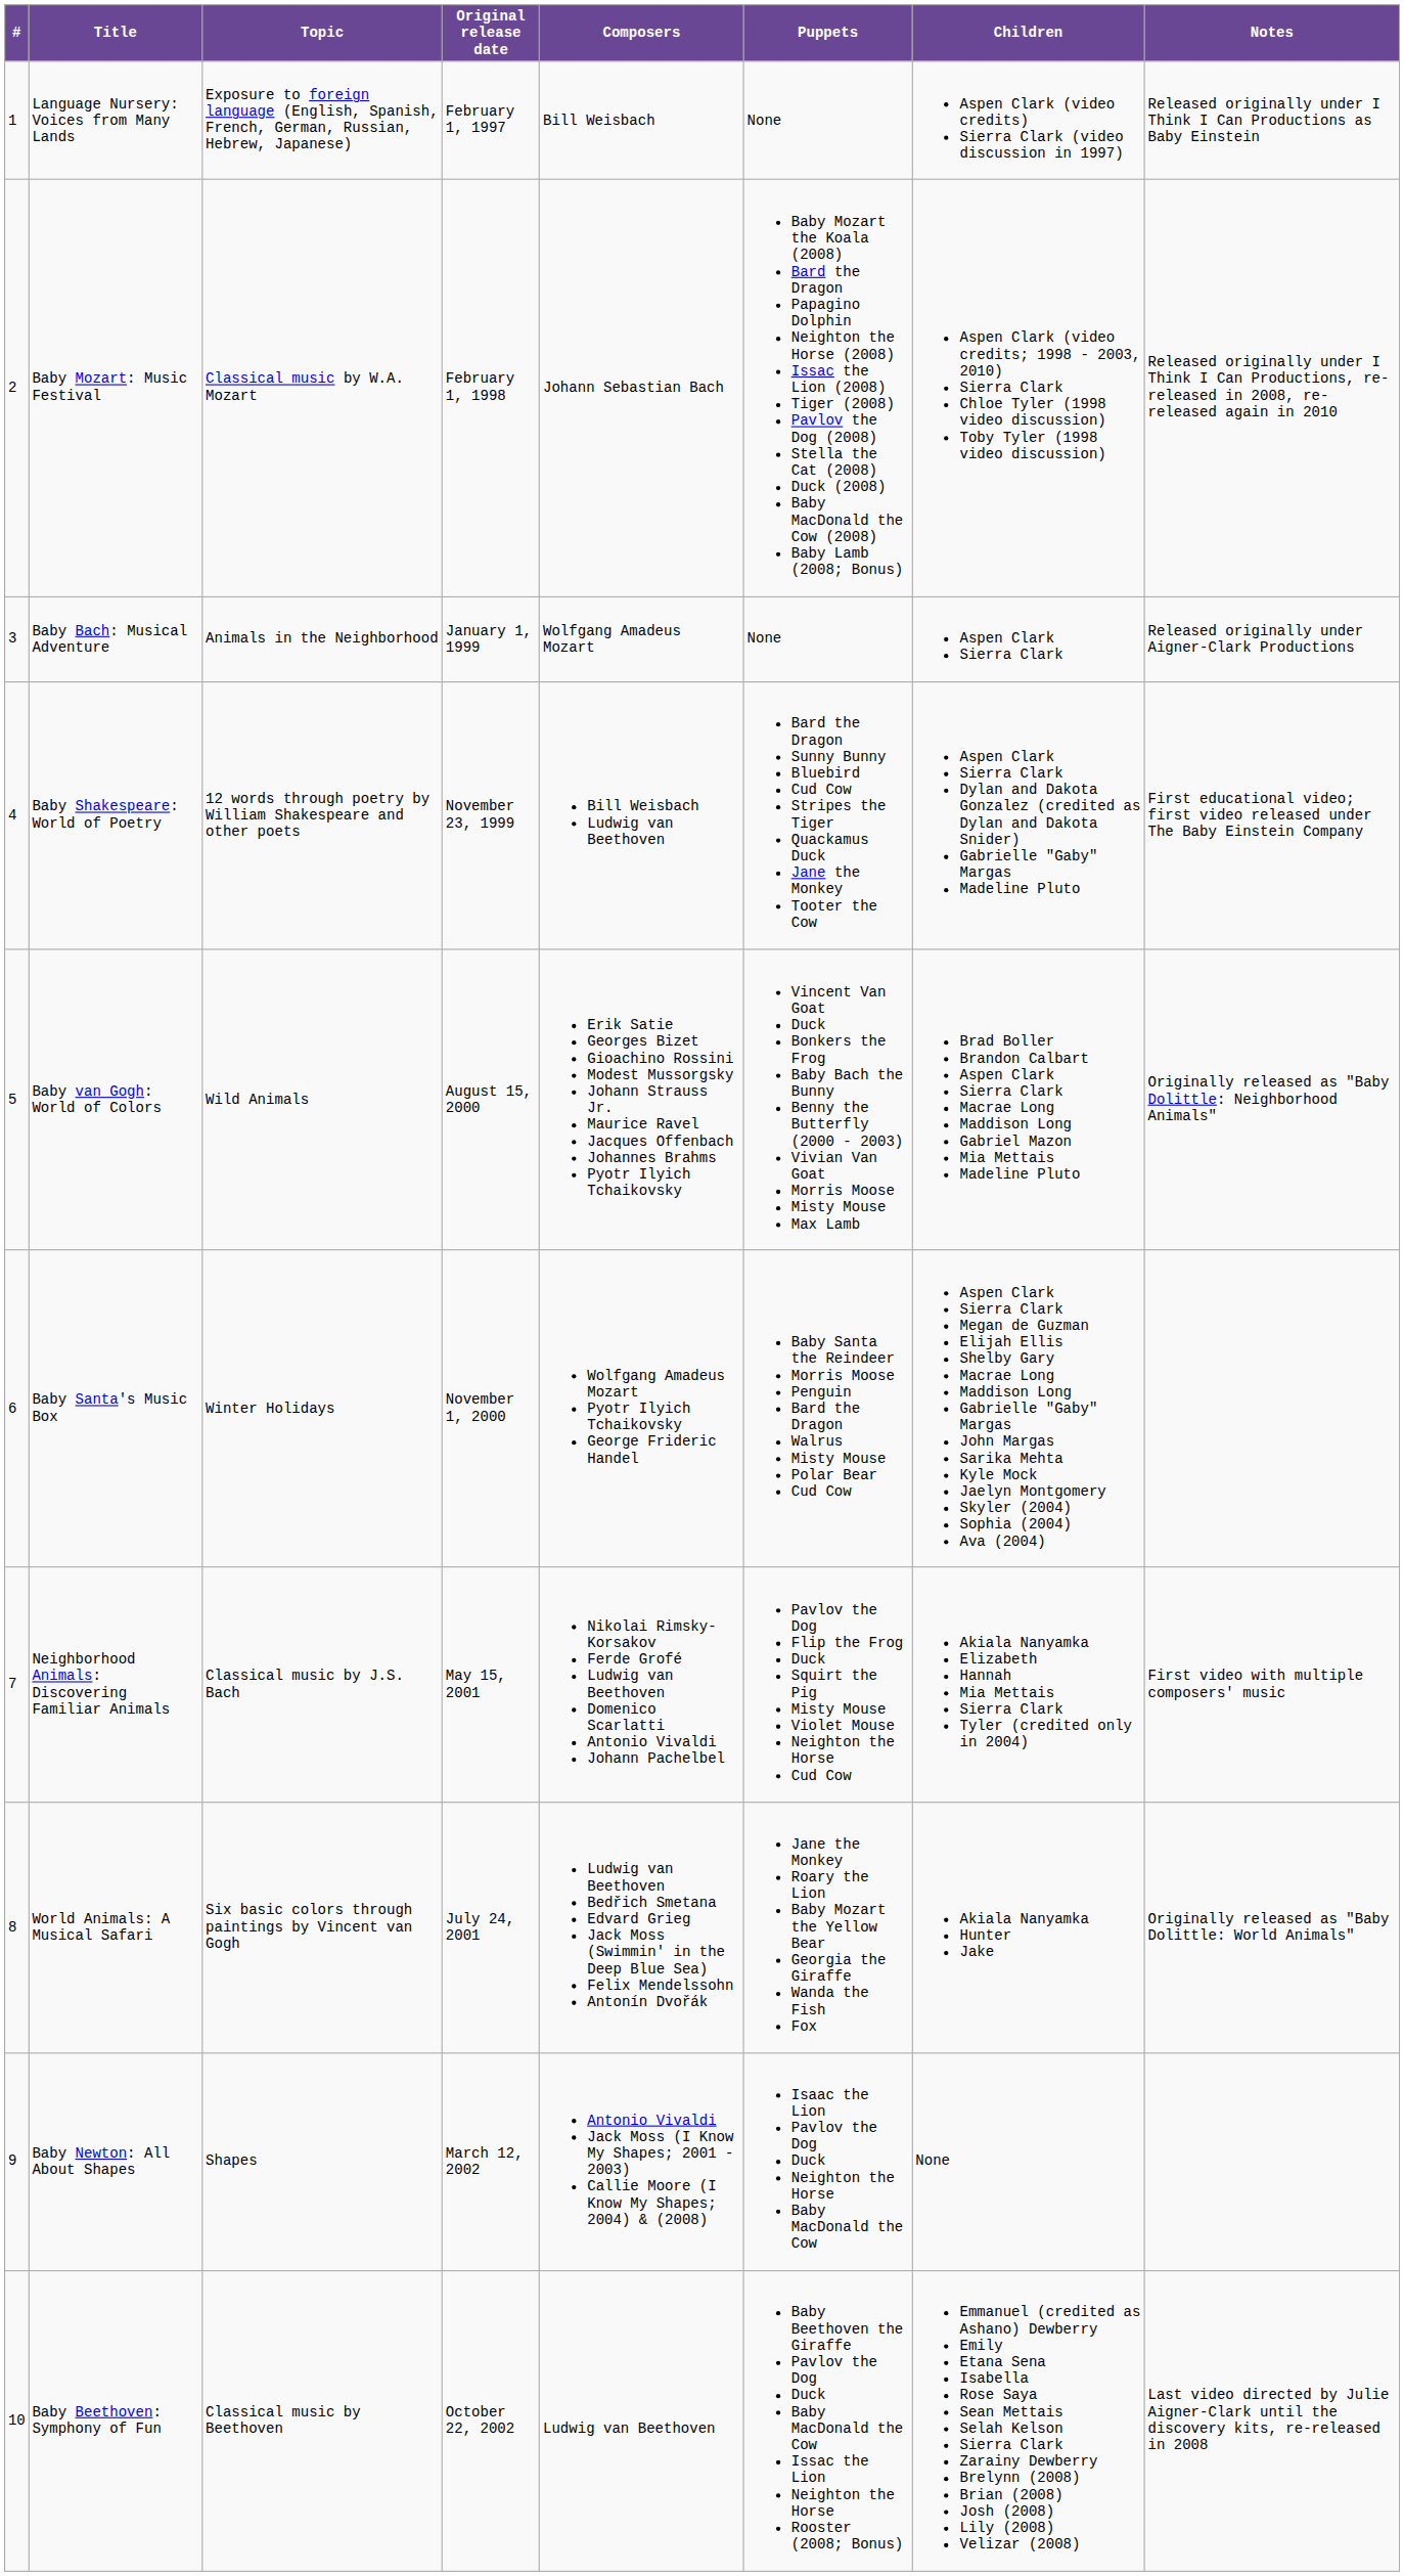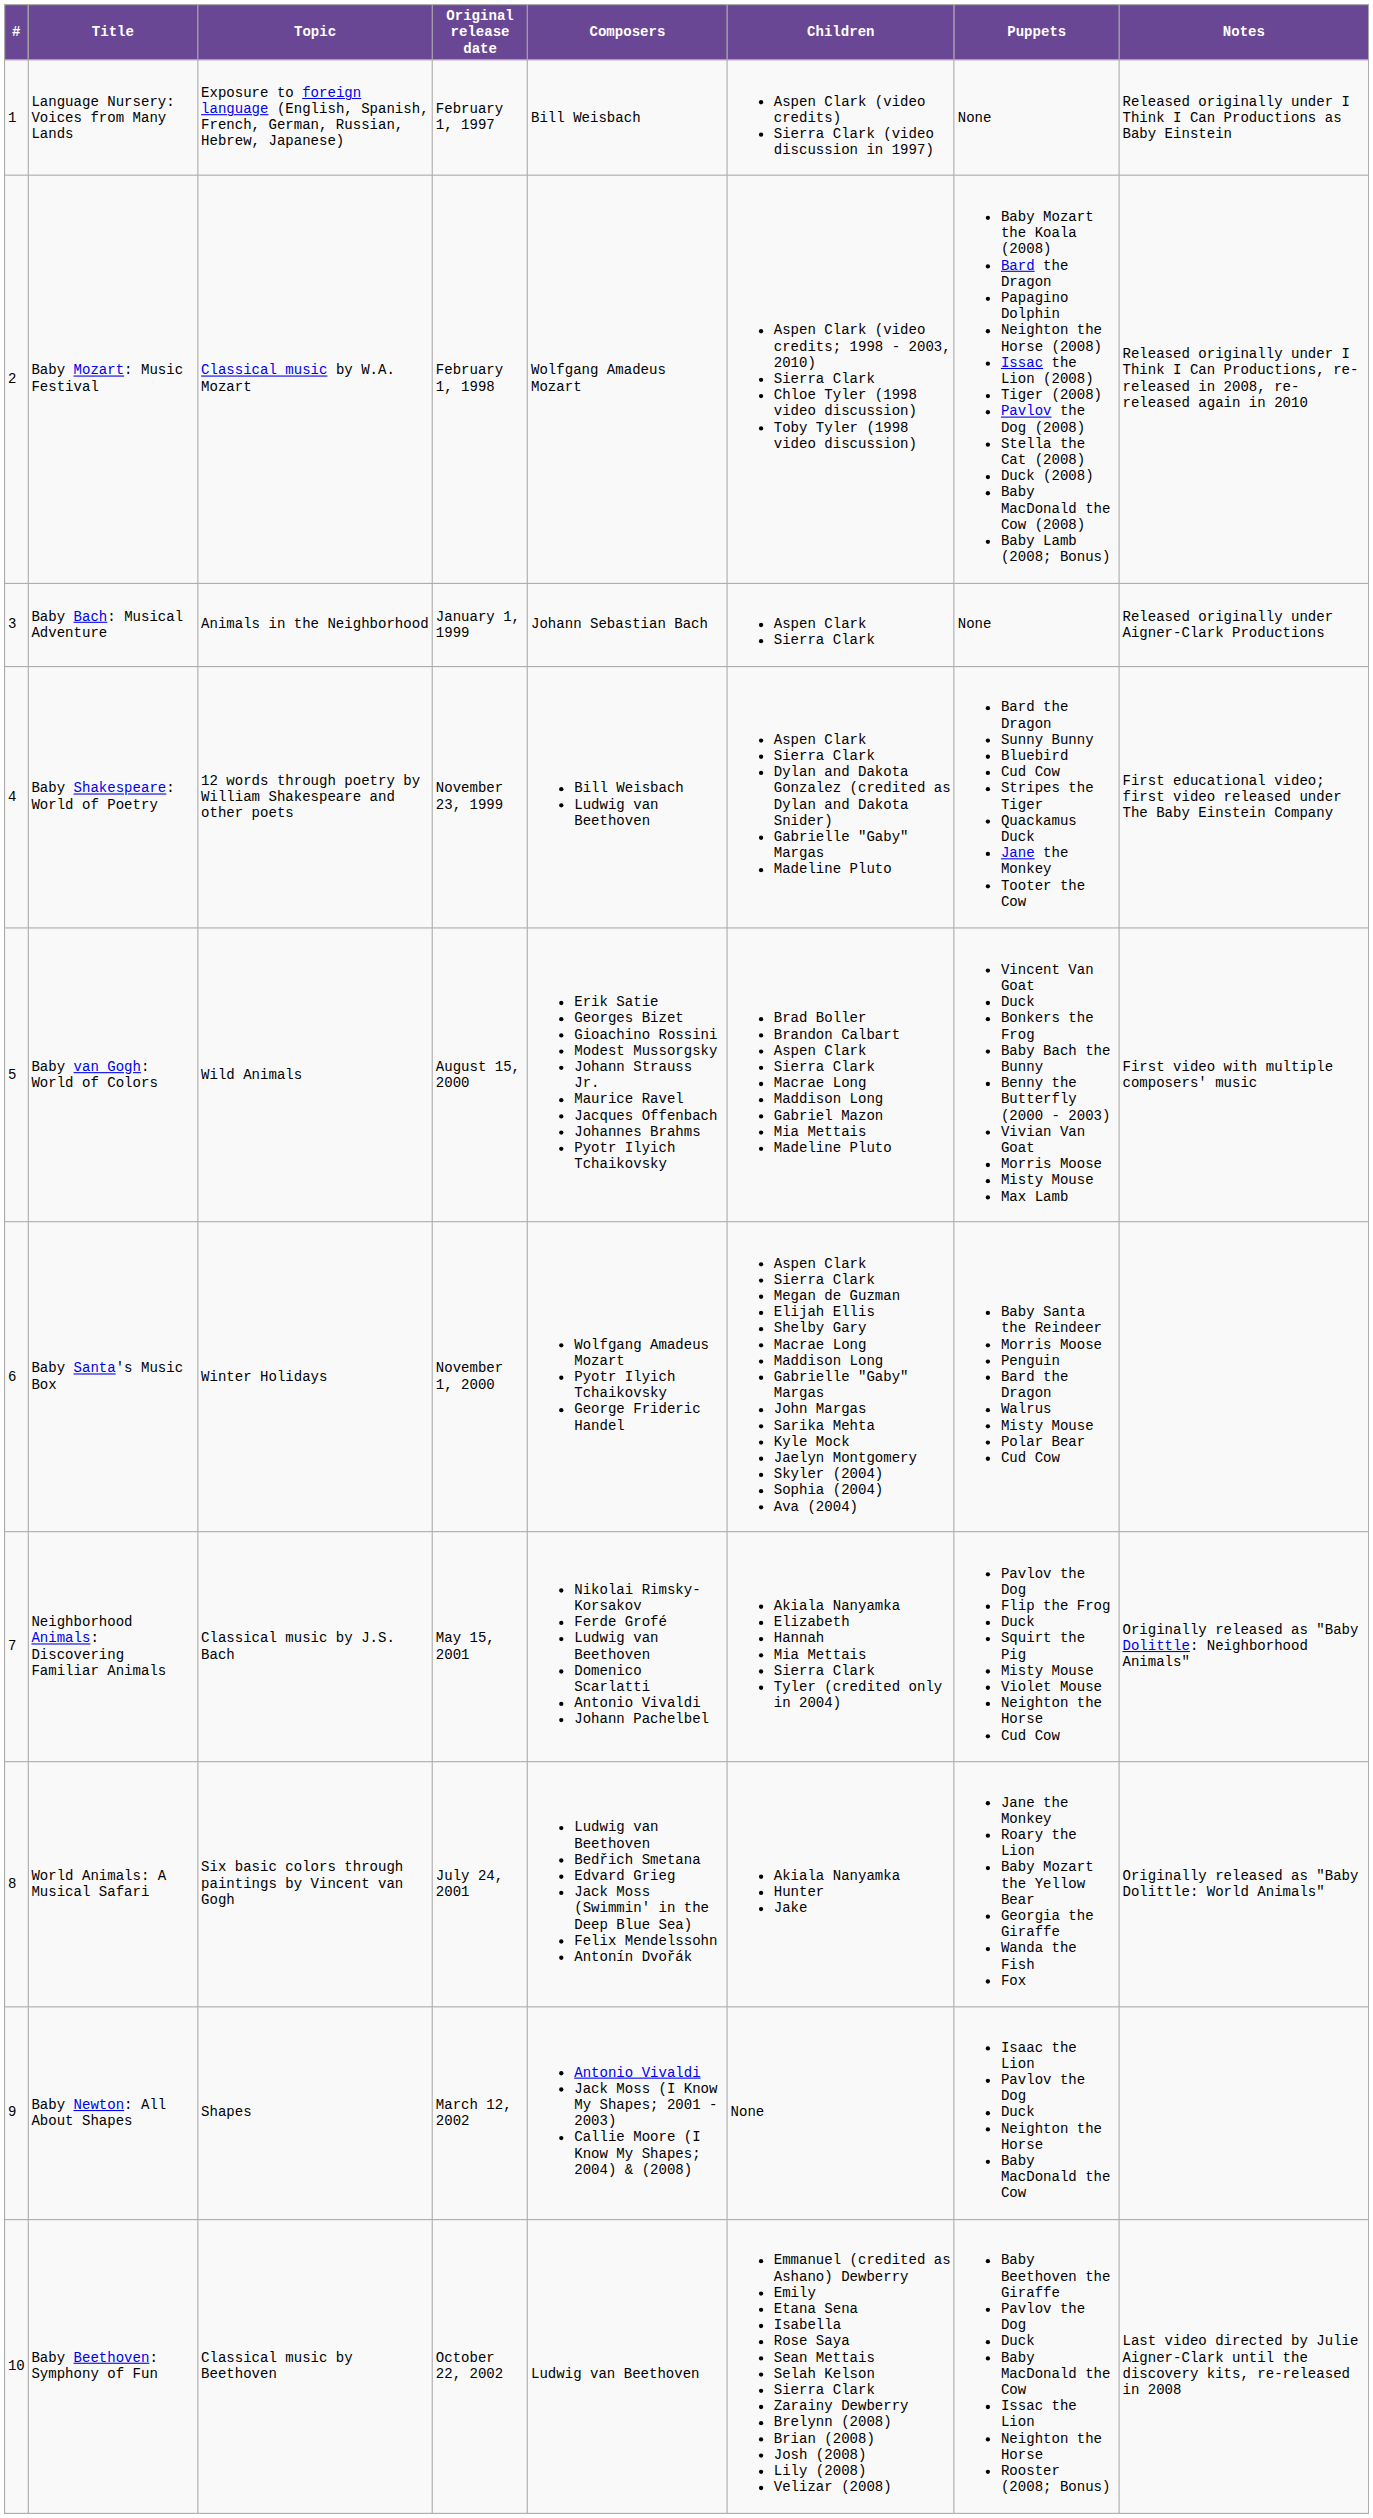columns swapped: Puppets <-> Children
Baby Mozart: Music Festival | Composers: Johann Sebastian Bach -> Wolfgang Amadeus Mozart
Baby Bach: Musical Adventure | Composers: Wolfgang Amadeus Mozart -> Johann Sebastian Bach
Baby van Gogh: World of Colors | Notes: Originally released as "Baby Dolittle: Neighborhood Animals" -> First video with multiple composers' music
Neighborhood Animals: Discovering Familiar Animals | Notes: First video with multiple composers' music -> Originally released as "Baby Dolittle: Neighborhood Animals"
